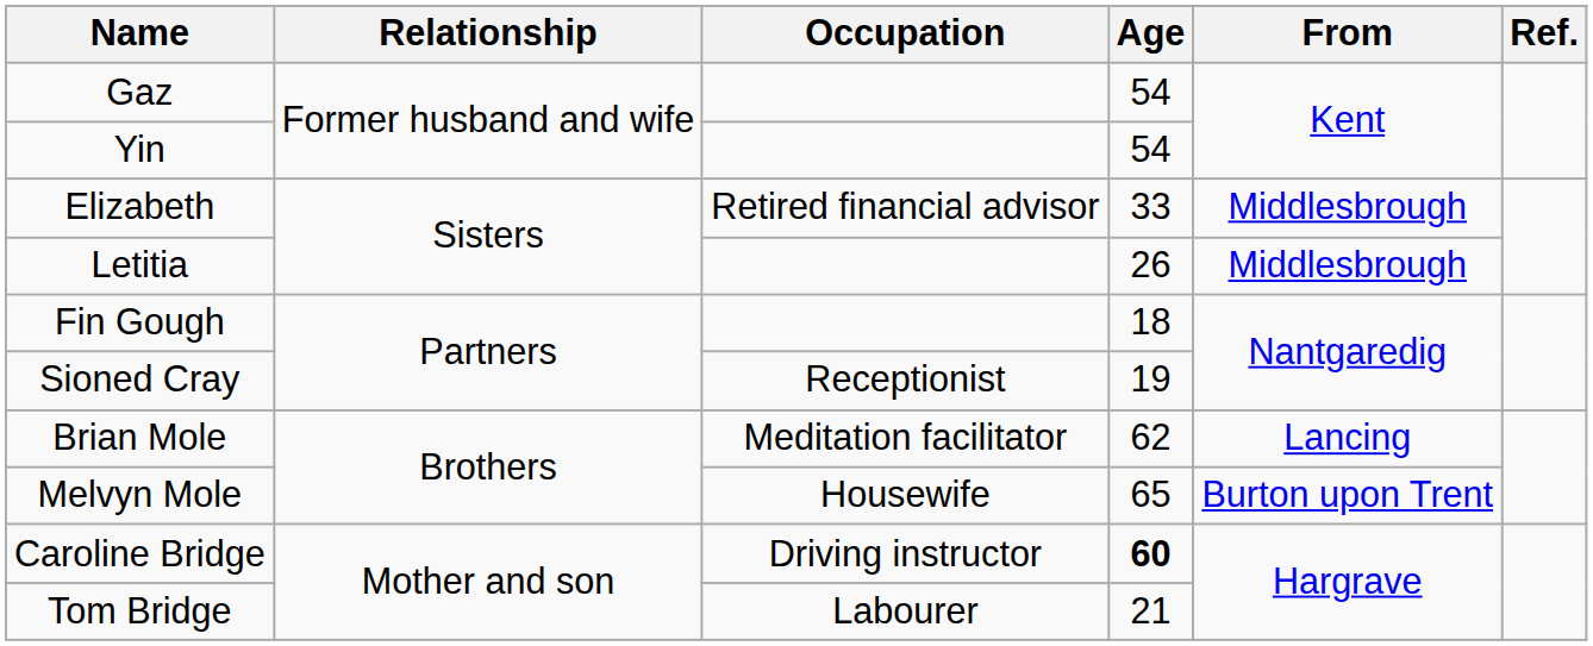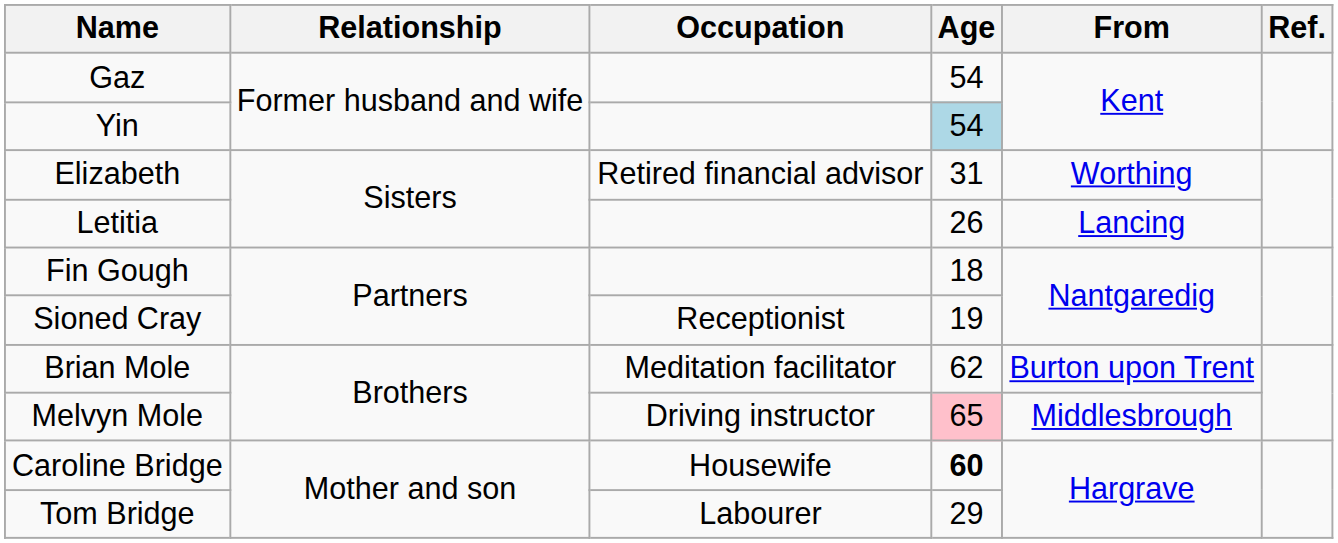Yin | Age: no background -> lightblue background
Elizabeth | Age: 33 -> 31
Elizabeth | From: Middlesbrough -> Worthing
Letitia | From: Middlesbrough -> Lancing
Brian Mole | From: Lancing -> Burton upon Trent
Melvyn Mole | Occupation: Housewife -> Driving instructor
Melvyn Mole | Age: no background -> pink background
Melvyn Mole | From: Burton upon Trent -> Middlesbrough
Caroline Bridge | Occupation: Driving instructor -> Housewife
Tom Bridge | Age: 21 -> 29
